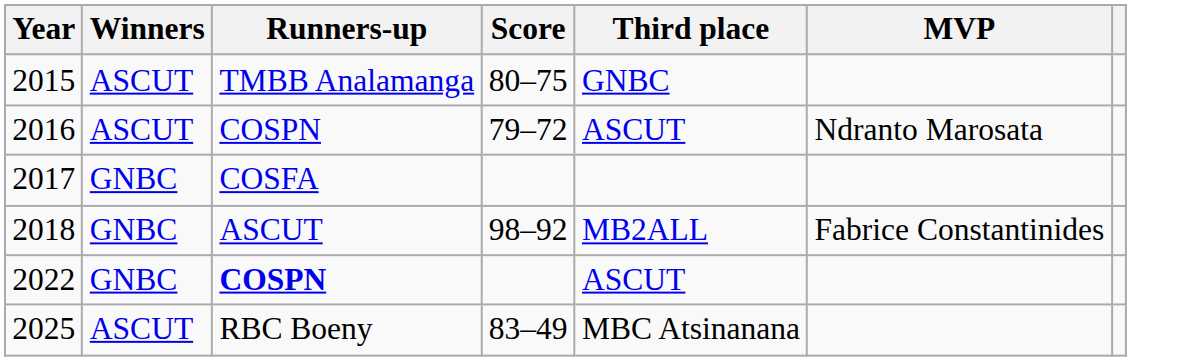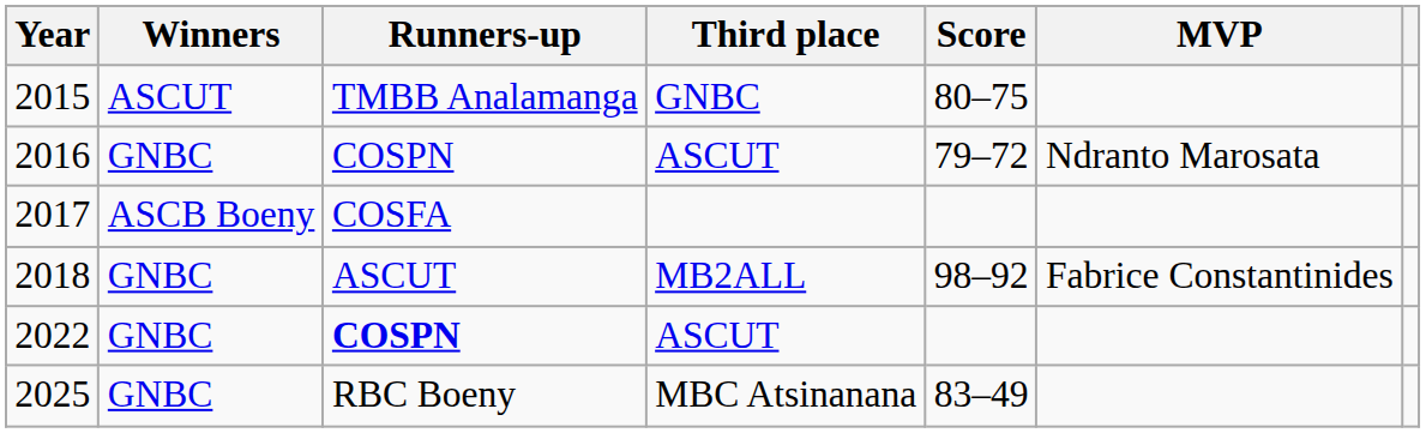columns swapped: Score <-> Third place
2016 | Winners: ASCUT -> GNBC
2017 | Winners: GNBC -> ASCB Boeny
2025 | Winners: ASCUT -> GNBC
